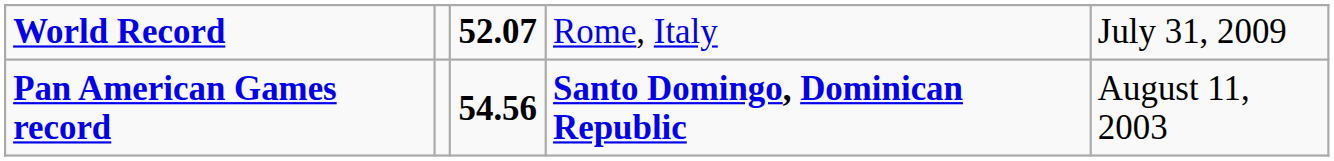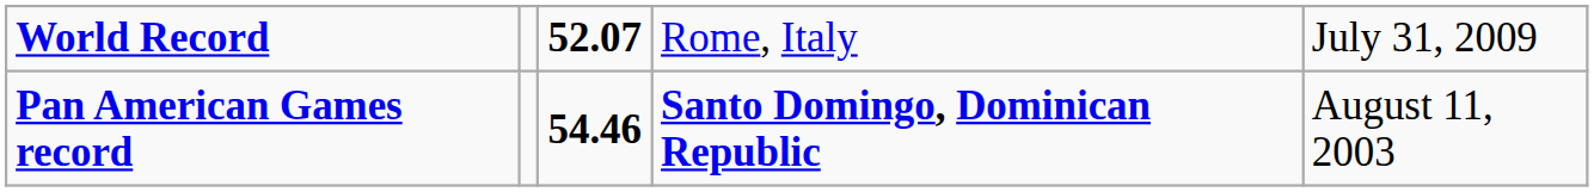Pan American Games record | column 3: 54.56 -> 54.46
